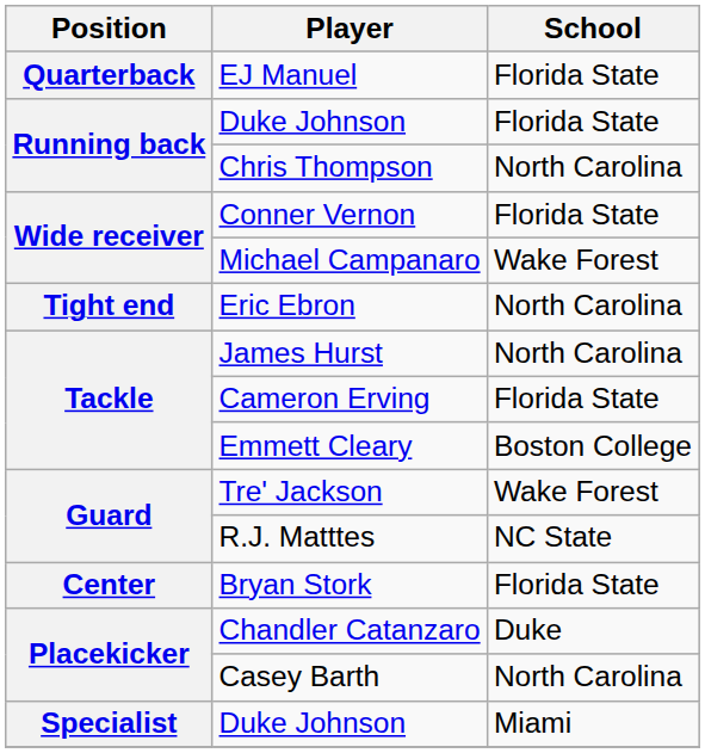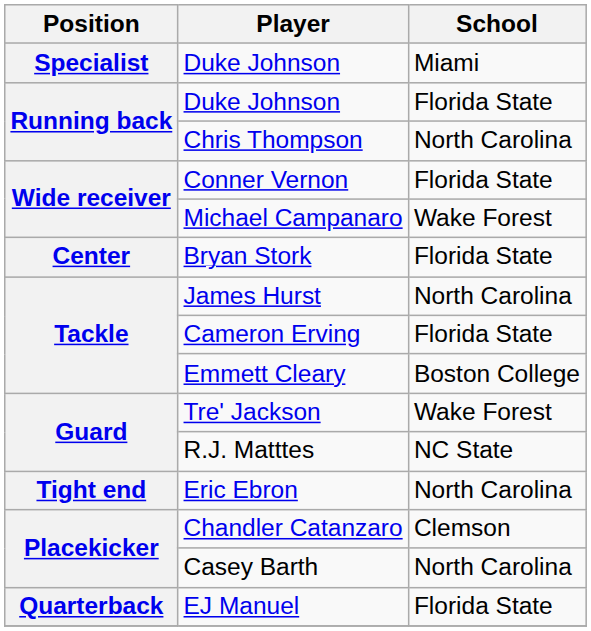rows swapped: EJ Manuel <-> Specialist / Duke Johnson
rows swapped: Eric Ebron <-> Bryan Stork
Chandler Catanzaro | School: Duke -> Clemson
